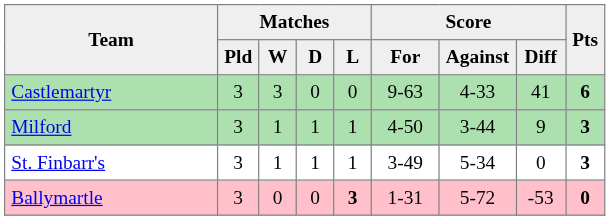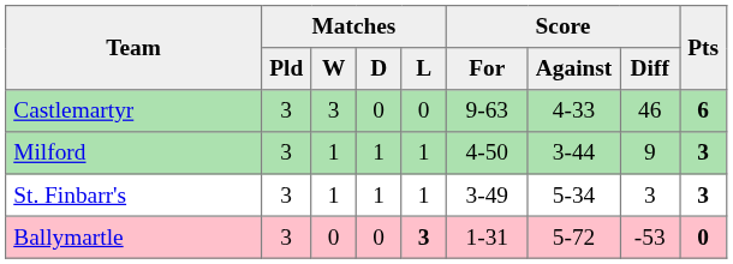Castlemartyr | Score / Diff: 41 -> 46
St. Finbarr's | Score / Diff: 0 -> 3
